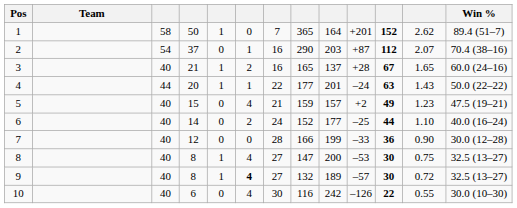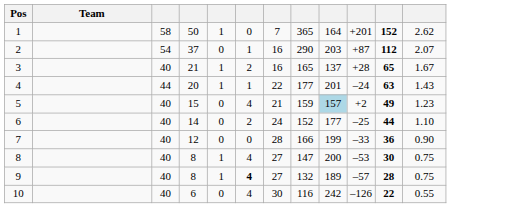- column: Win % | 89.4 (51–7) | 70.4 (38–16) | 60.0 (24–16) | 50.0 (22–22) | 47.5 (19–21) | 40.0 (16–24) | 30.0 (12–28) | 32.5 (13–27) | 32.5 (13–27) | 30.0 (10–30)
3 | column 11: 67 -> 65
3 | column 12: 1.65 -> 1.67
5 | column 9: no background -> lightblue background
9 | column 11: 30 -> 28
9 | column 12: 0.72 -> 0.75
